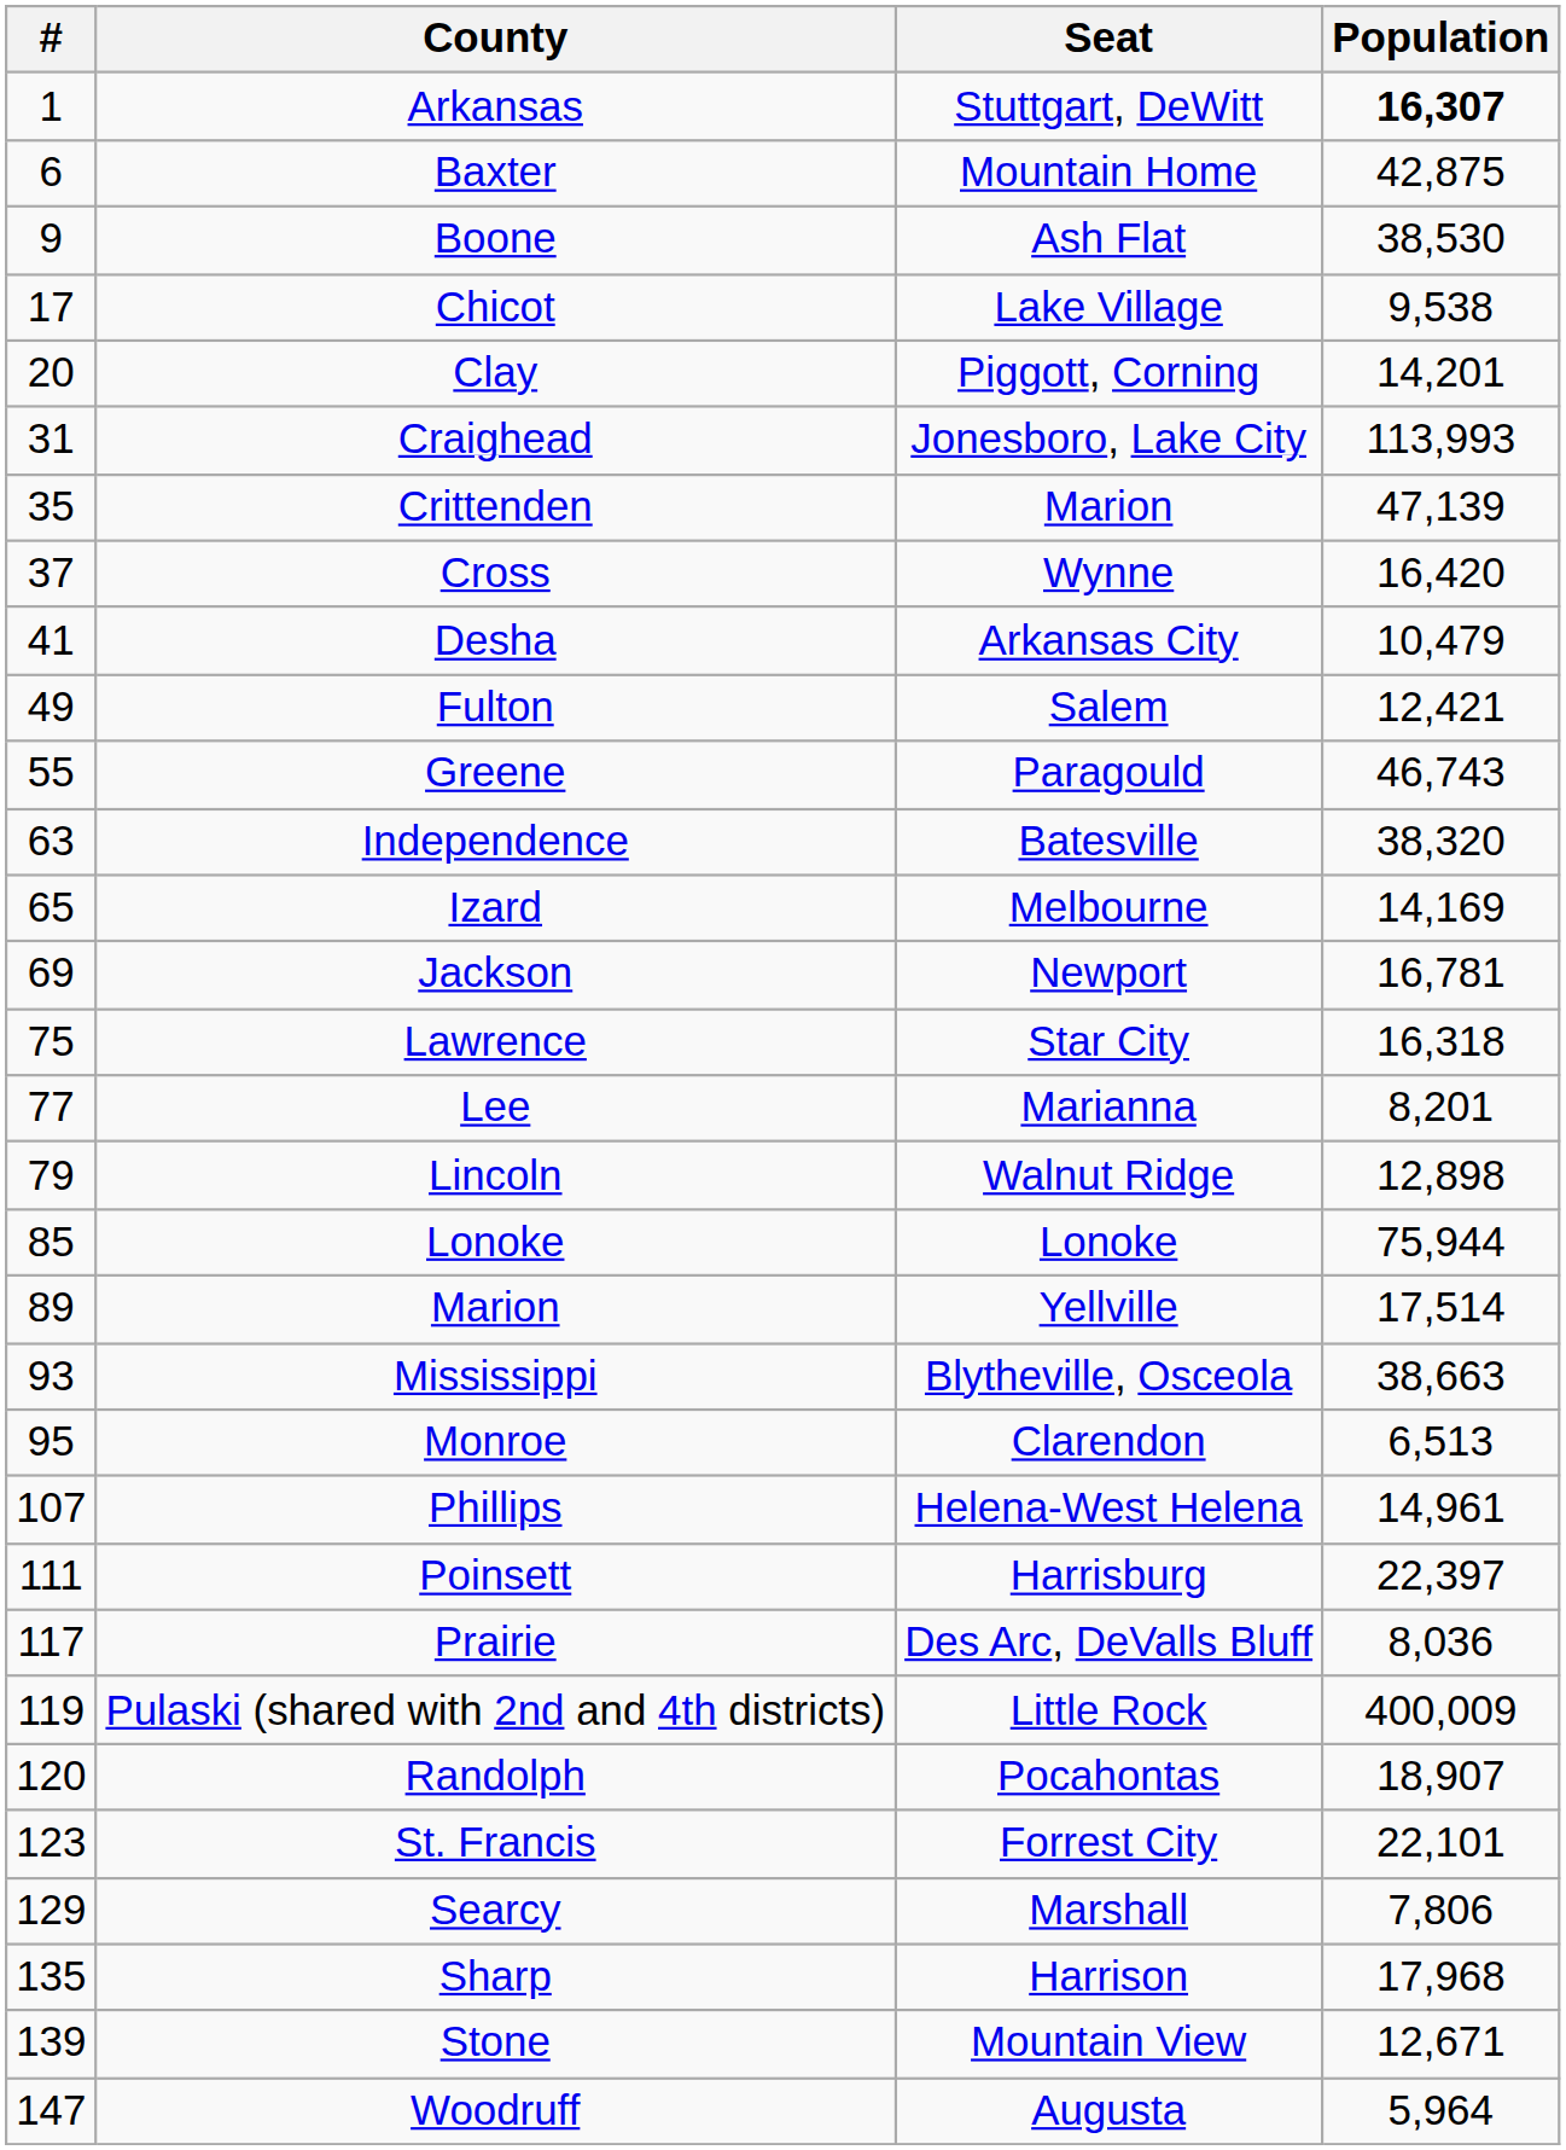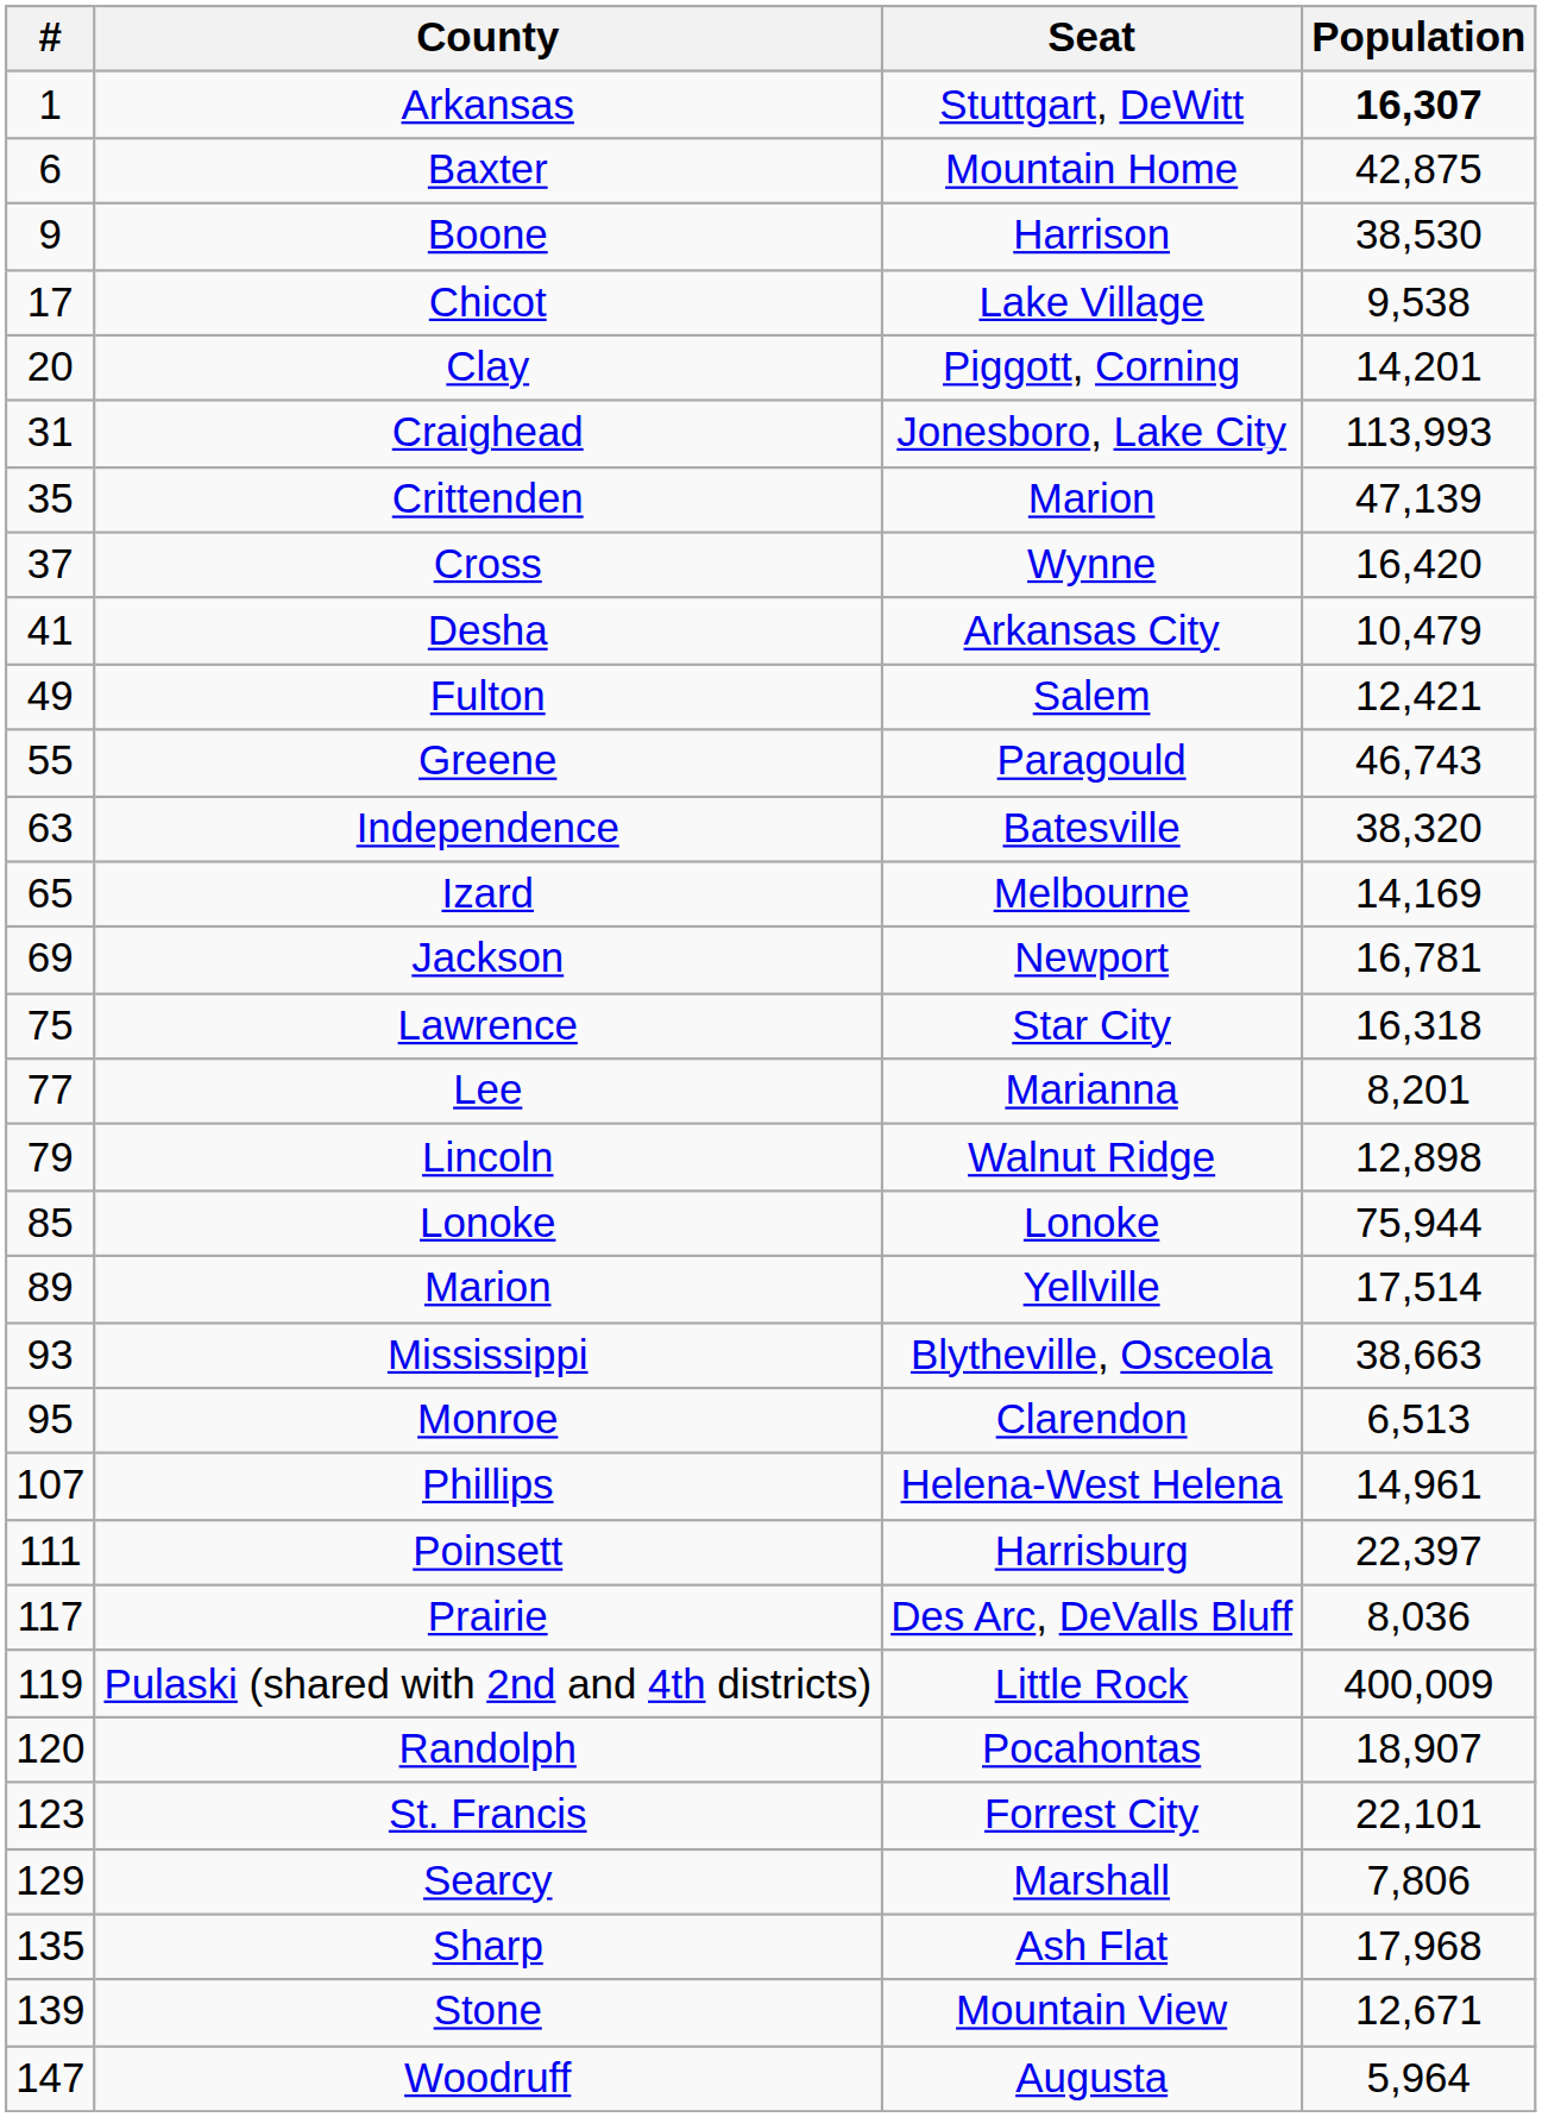Boone | Seat: Ash Flat -> Harrison
Sharp | Seat: Harrison -> Ash Flat
